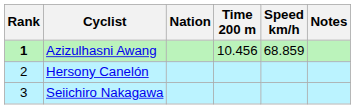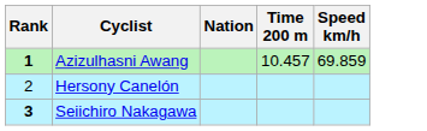- column: Notes
Azizulhasni Awang | Time 200 m: 10.456 -> 10.457
Azizulhasni Awang | Speed km/h: 68.859 -> 69.859
Seiichiro Nakagawa | Rank: normal -> bold
